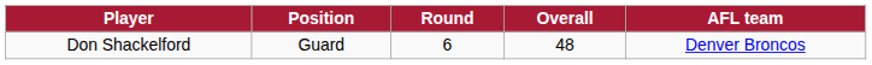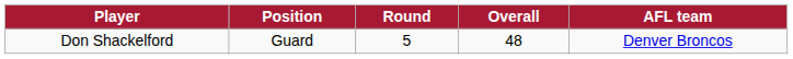Don Shackelford | Round: 6 -> 5
